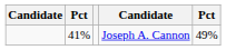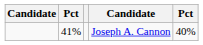Joseph A. Cannon | column 5: 49% -> 40%
